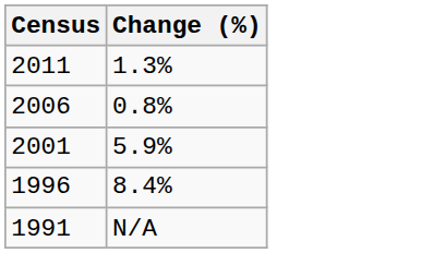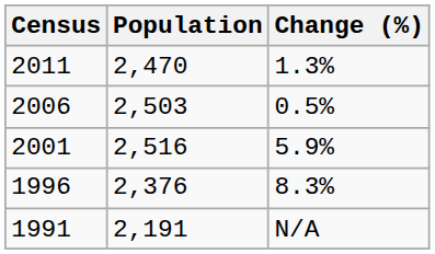+ column: Population | 2,470 | 2,503 | 2,516 | 2,376 | 2,191
2006 | Change (%): 0.8% -> 0.5%
1996 | Change (%): 8.4% -> 8.3%
